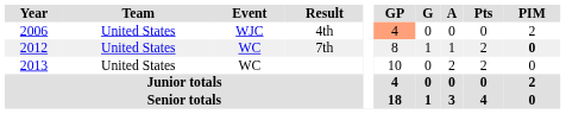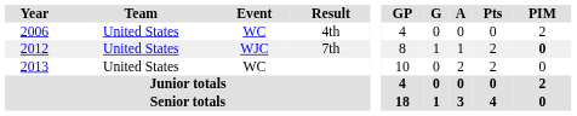4th | Event: WJC -> WC
4th | GP: lightsalmon background -> no background
7th | Event: WC -> WJC
